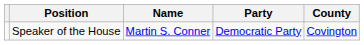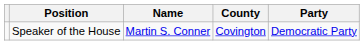columns swapped: Party <-> County
